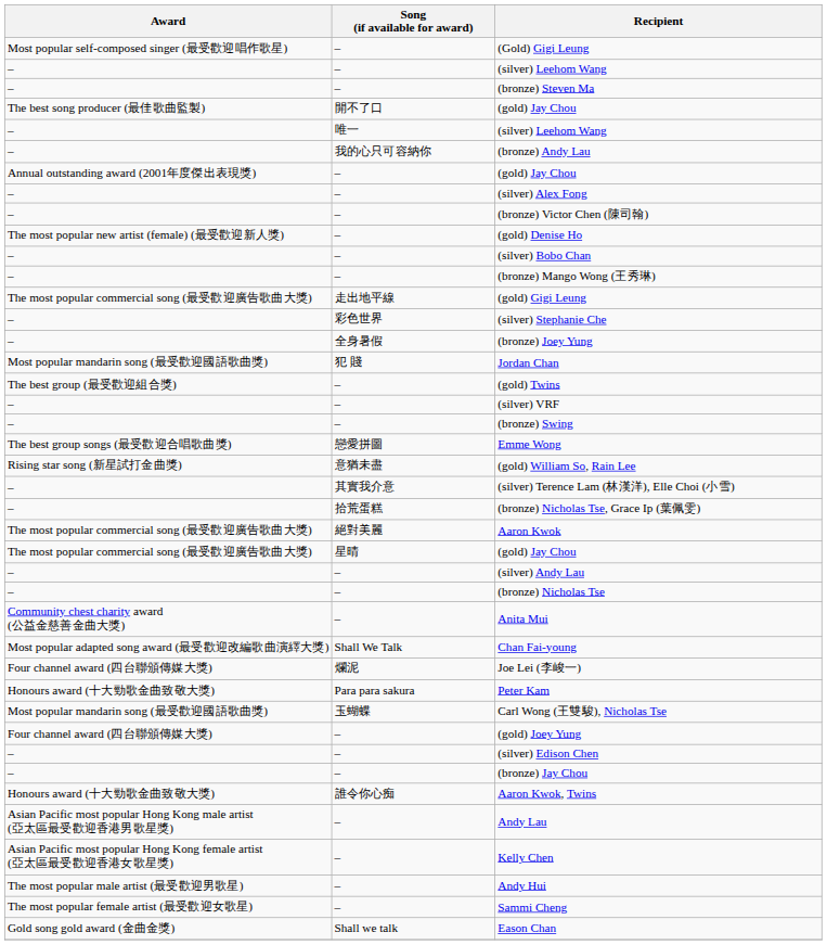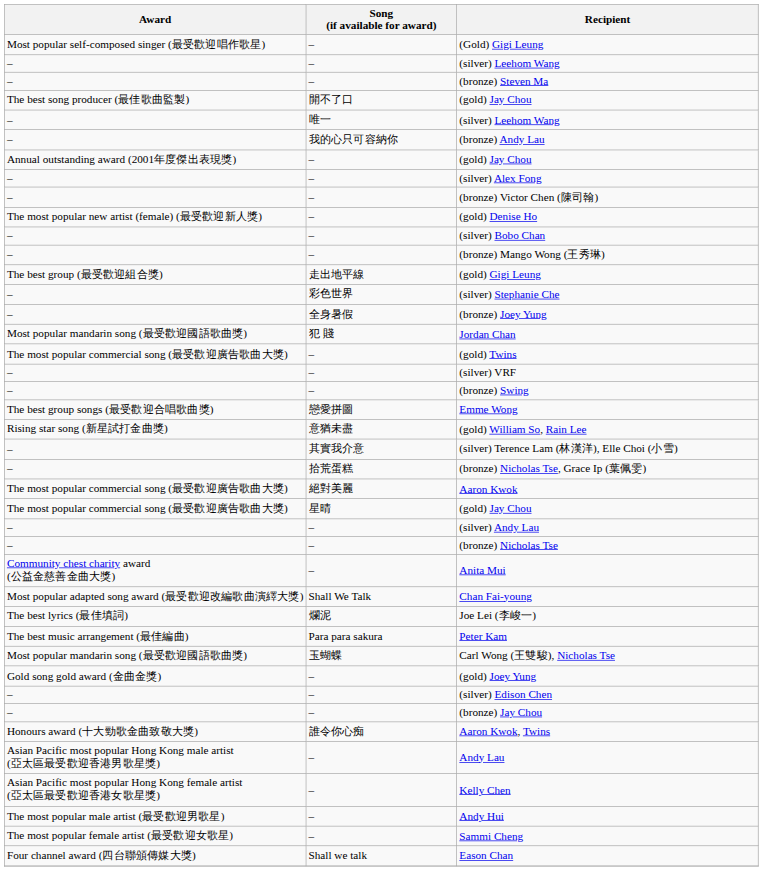(gold) Gigi Leung | Award: The most popular commercial song (最受歡迎廣告歌曲大獎) -> The best group (最受歡迎組合獎)
(gold) Twins | Award: The best group (最受歡迎組合獎) -> The most popular commercial song (最受歡迎廣告歌曲大獎)
Joe Lei (李峻一) | Award: Four channel award (四台聯頒傳媒大獎) -> The best lyrics (最佳填詞)
Peter Kam | Award: Honours award (十大勁歌金曲致敬大獎) -> The best music arrangement (最佳編曲)
(gold) Joey Yung | Award: Four channel award (四台聯頒傳媒大獎) -> Gold song gold award (金曲金獎)
Eason Chan | Award: Gold song gold award (金曲金獎) -> Four channel award (四台聯頒傳媒大獎)
